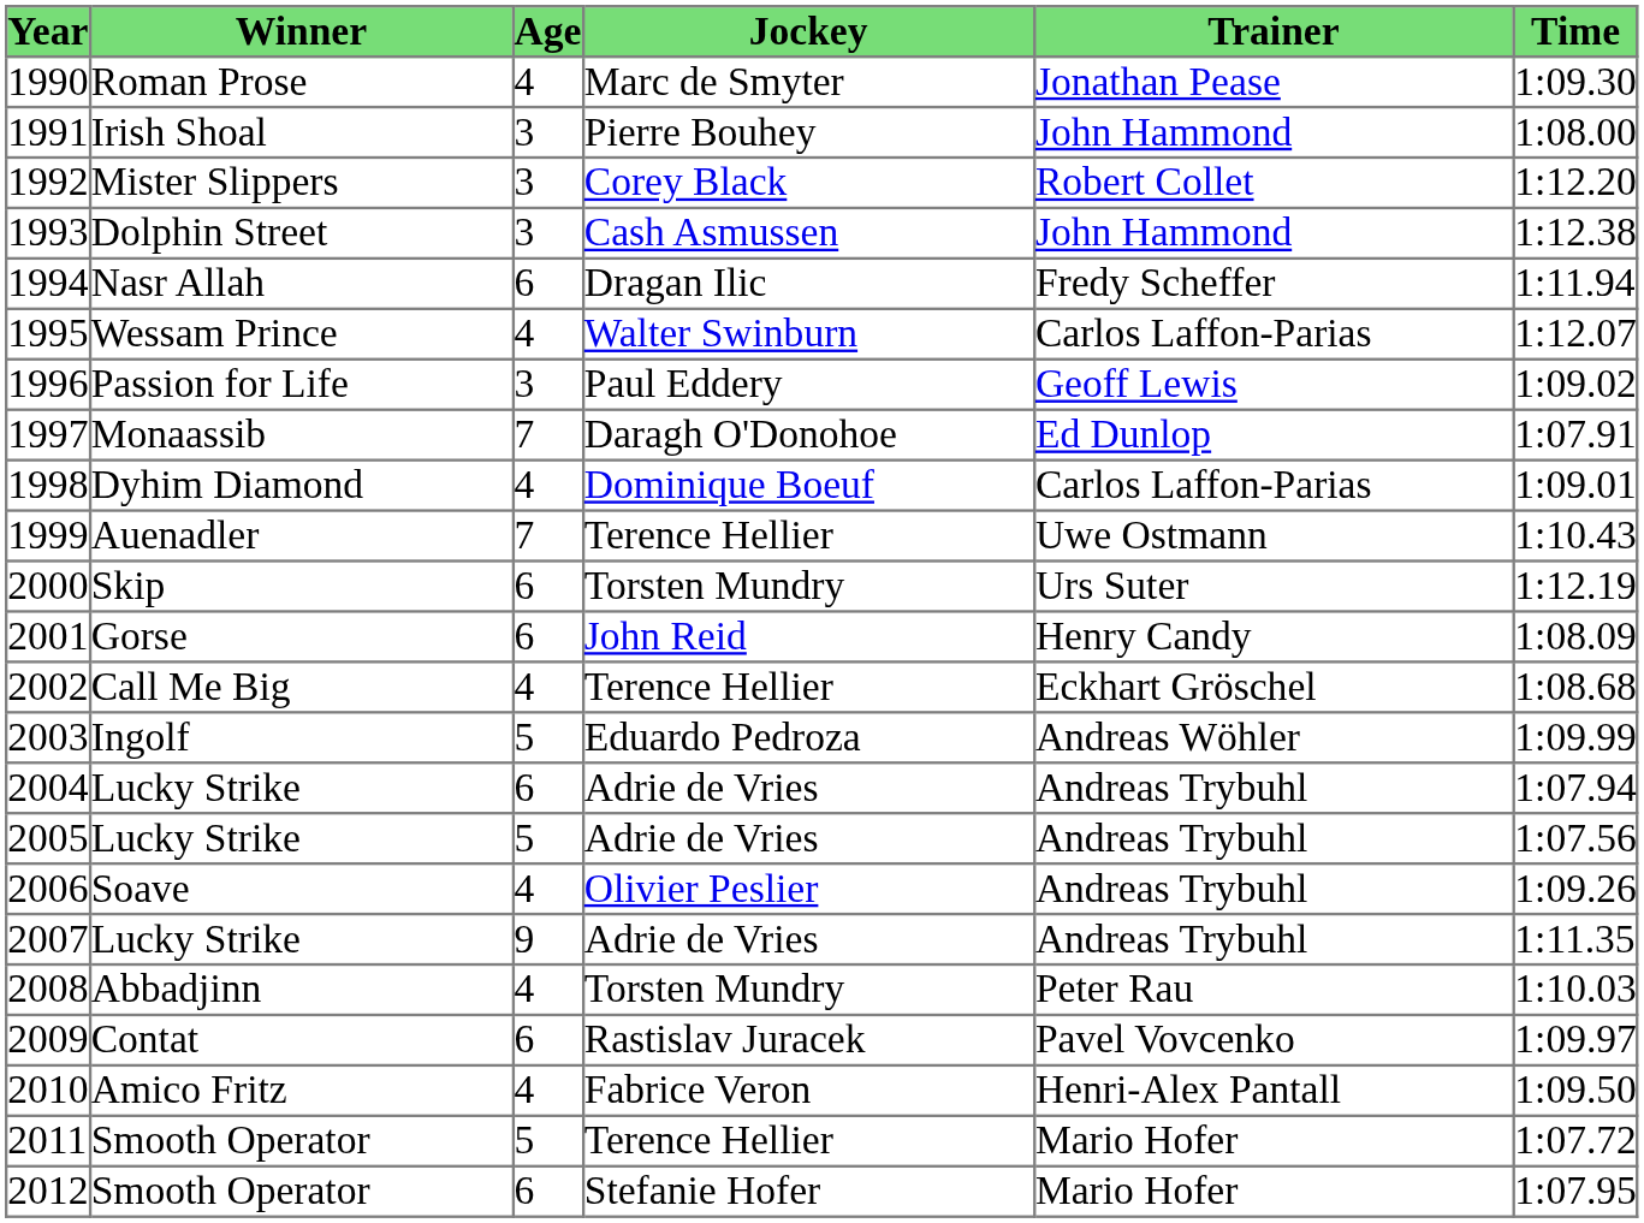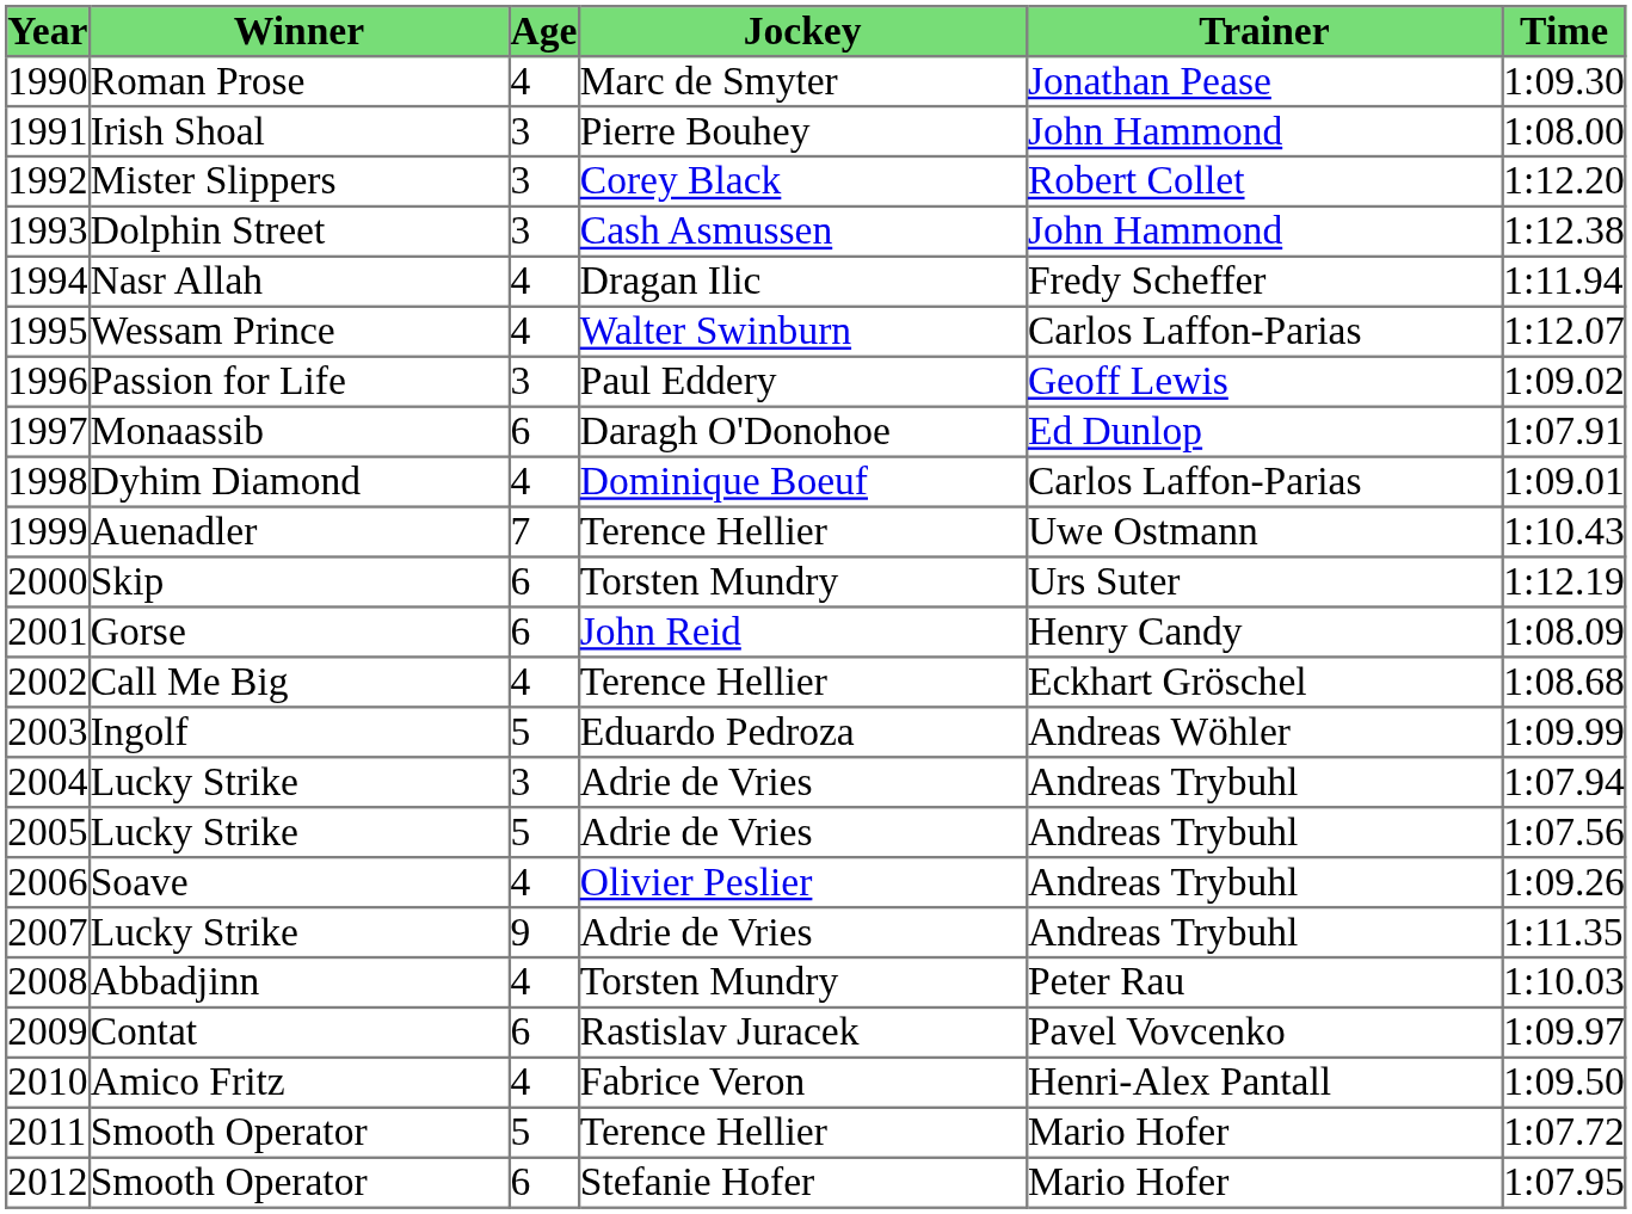1994 | Age: 6 -> 4
1997 | Age: 7 -> 6
2004 | Age: 6 -> 3
